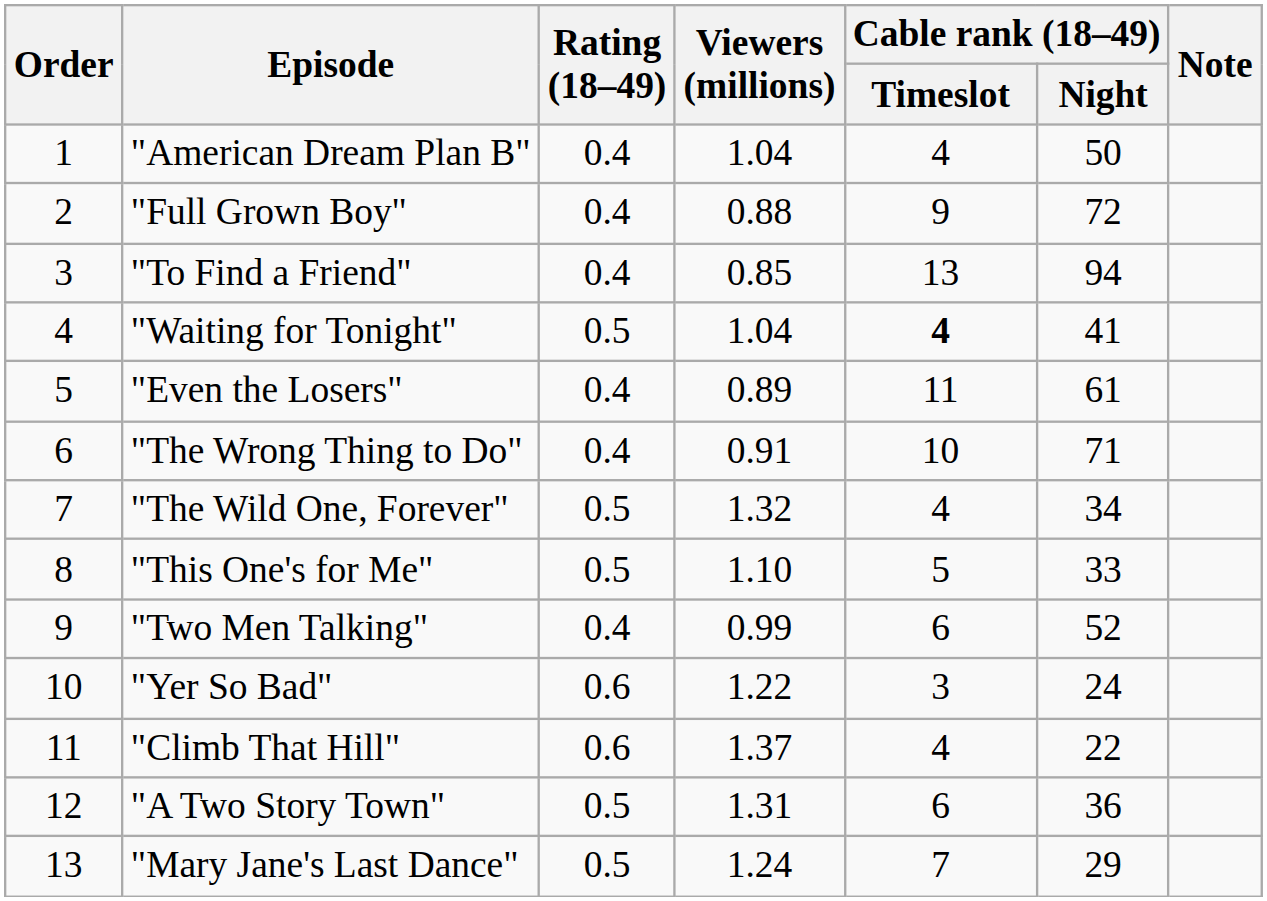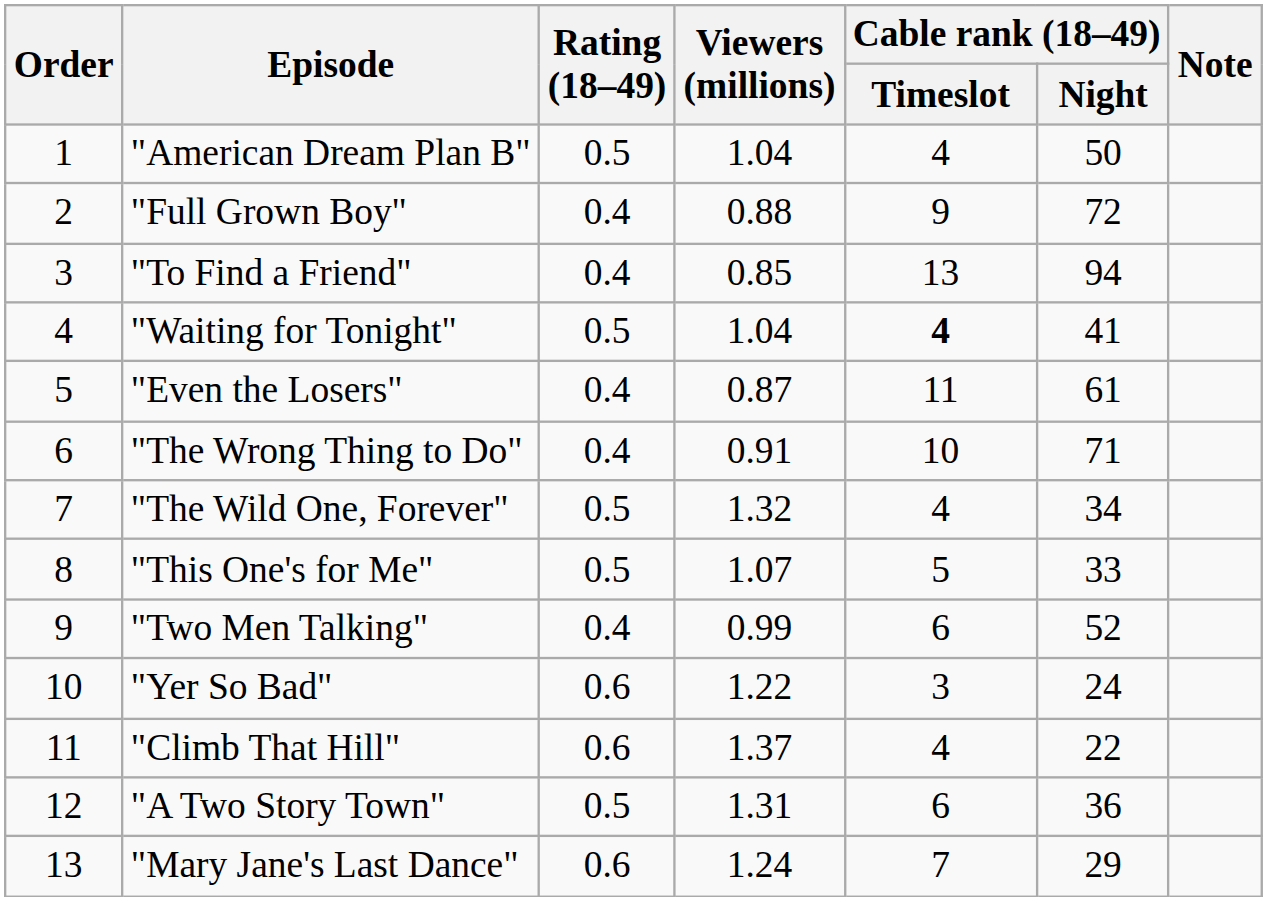"American Dream Plan B" | Rating (18–49): 0.4 -> 0.5
"Even the Losers" | Viewers (millions): 0.89 -> 0.87
"This One's for Me" | Viewers (millions): 1.10 -> 1.07
"Mary Jane's Last Dance" | Rating (18–49): 0.5 -> 0.6
